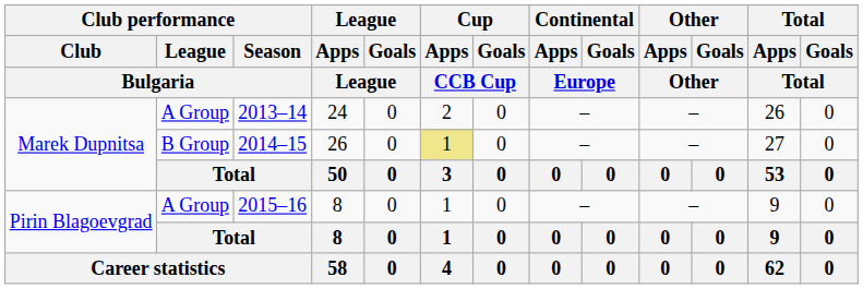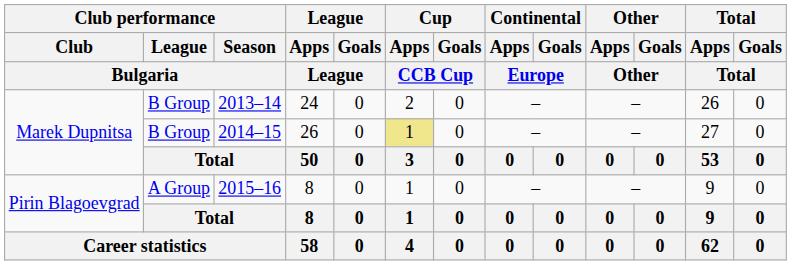2013–14 | Club performance / League / Bulgaria: A Group -> B Group
